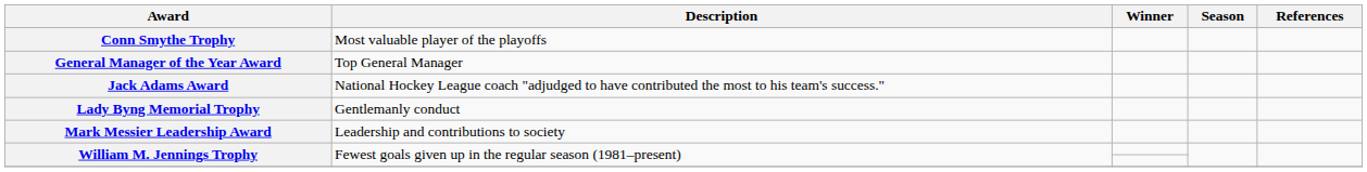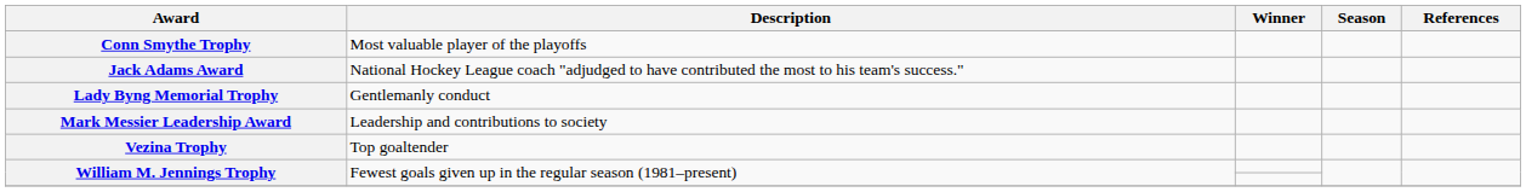- row: General Manager of the Year Award | Top General Manager
+ row: Vezina Trophy | Top goaltender
